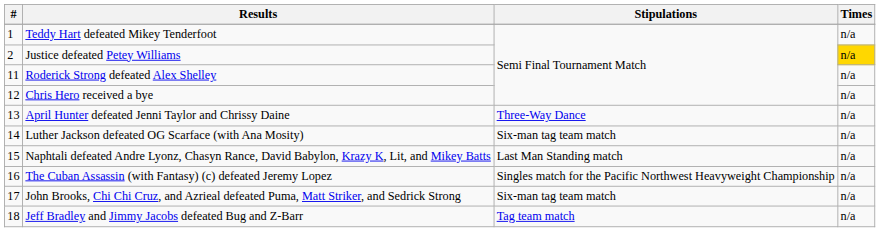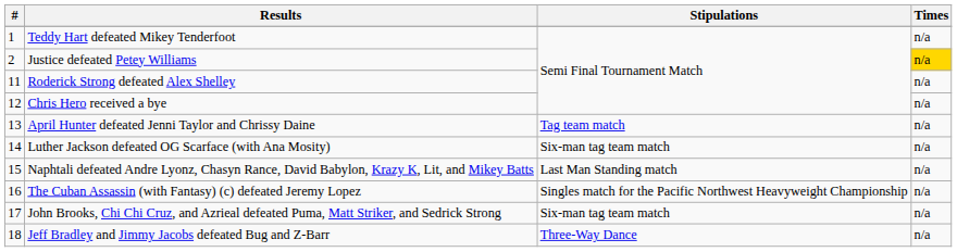April Hunter defeated Jenni Taylor and Chrissy Daine | Stipulations: Three-Way Dance -> Tag team match
Jeff Bradley and Jimmy Jacobs defeated Bug and Z-Barr | Stipulations: Tag team match -> Three-Way Dance
